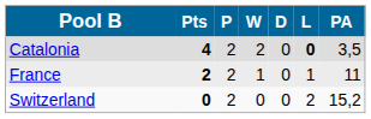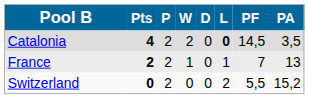+ column: PF | 14,5 | 7 | 5,5
France | PA: 11 -> 13
